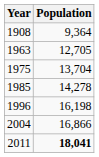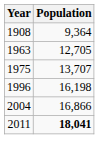1975 | Population: 13,704 -> 13,707
- row: 1985 | 14,278
